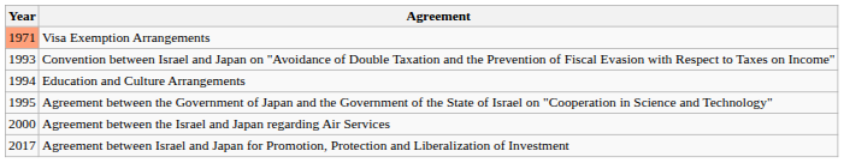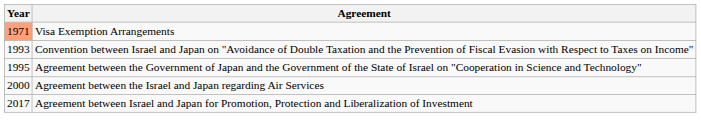- row: 1994 | Education and Culture Arrangements
